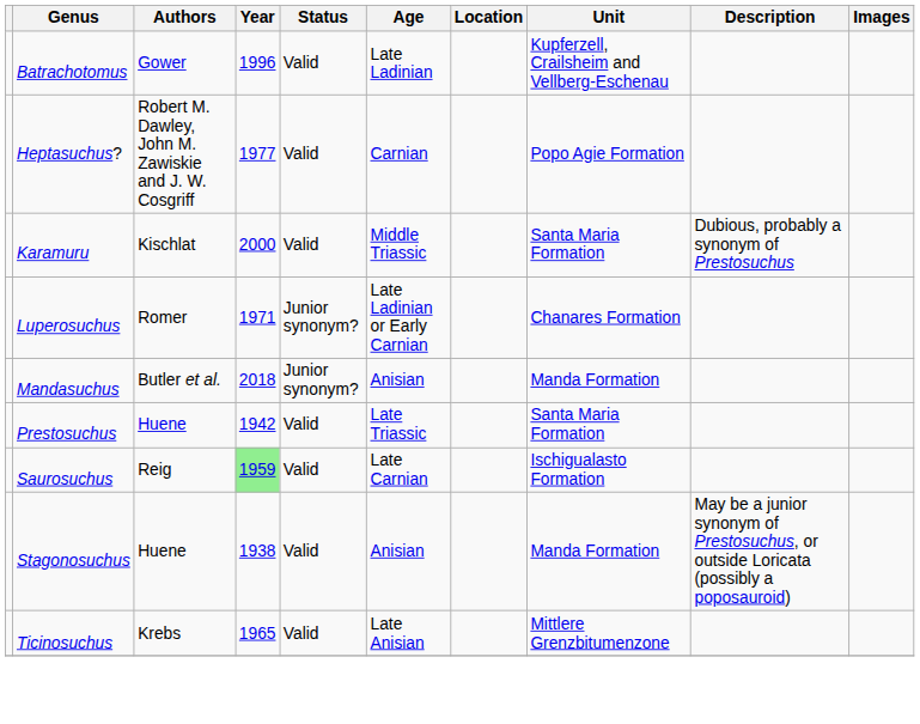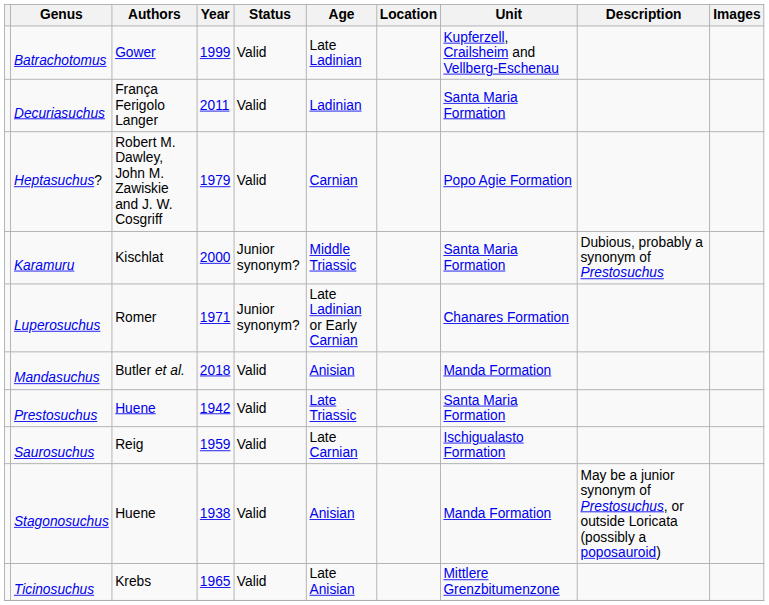Batrachotomus | Year: 1996 -> 1999
+ row: Decuriasuchus | França Ferigolo Langer | 2011 | Valid | Ladinian | Santa Maria Formation
Heptasuchus? | Year: 1977 -> 1979
Karamuru | Status: Valid -> Junior synonym?
Mandasuchus | Status: Junior synonym? -> Valid
Saurosuchus | Year: lightgreen background -> no background
